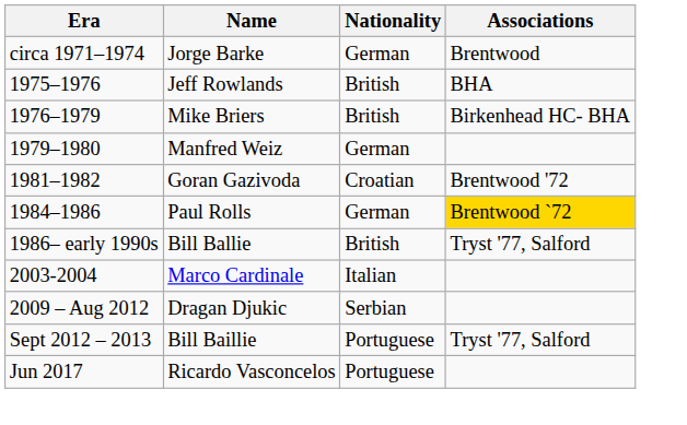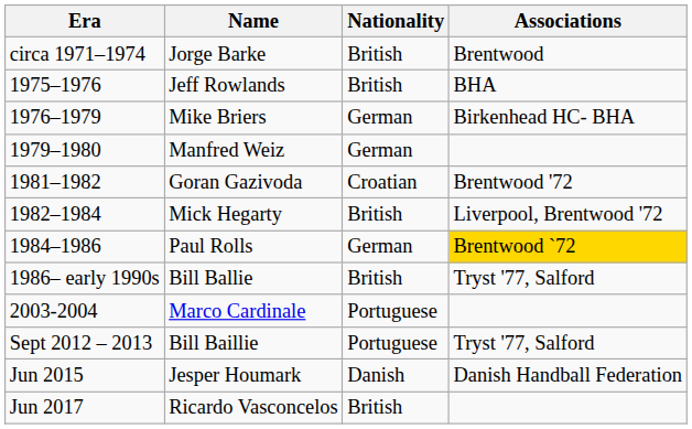Jorge Barke | Nationality: German -> British
Mike Briers | Nationality: British -> German
+ row: 1982–1984 | Mick Hegarty | British | Liverpool, Brentwood '72
Marco Cardinale | Nationality: Italian -> Portuguese
- row: 2009 – Aug 2012 | Dragan Djukic | Serbian
+ row: Jun 2015 | Jesper Houmark | Danish | Danish Handball Federation
Ricardo Vasconcelos | Nationality: Portuguese -> British
